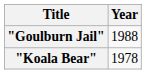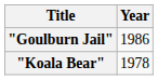"Goulburn Jail" | Year: 1988 -> 1986
